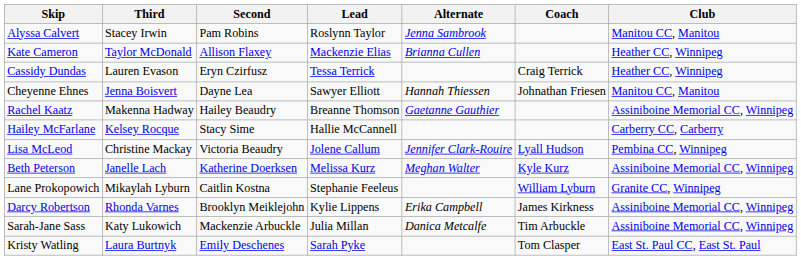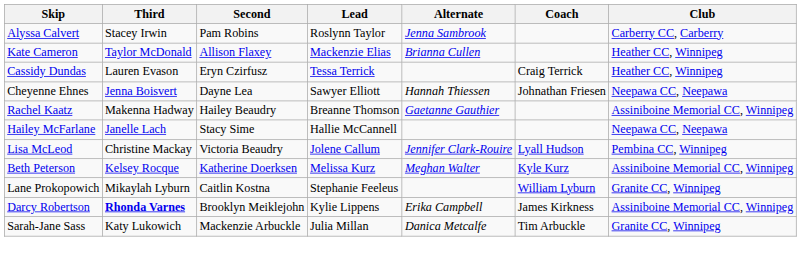Alyssa Calvert | Club: Manitou CC, Manitou -> Carberry CC, Carberry
Cheyenne Ehnes | Club: Manitou CC, Manitou -> Neepawa CC, Neepawa
Hailey McFarlane | Third: Kelsey Rocque -> Janelle Lach
Hailey McFarlane | Club: Carberry CC, Carberry -> Neepawa CC, Neepawa
Beth Peterson | Third: Janelle Lach -> Kelsey Rocque
Darcy Robertson | Third: normal -> bold
Sarah-Jane Sass | Club: Assiniboine Memorial CC, Winnipeg -> Granite CC, Winnipeg
- row: Kristy Watling | Laura Burtnyk | Emily Deschenes | Sarah Pyke | Tom Clasper | East St. Paul CC, East St. Paul
